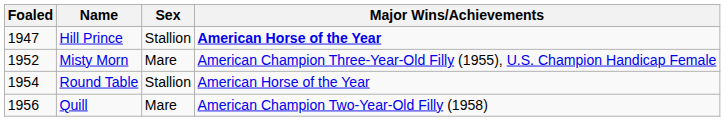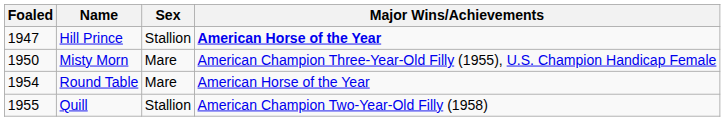Misty Morn | Foaled: 1952 -> 1950
Round Table | Sex: Stallion -> Mare
Quill | Foaled: 1956 -> 1955
Quill | Sex: Mare -> Stallion
